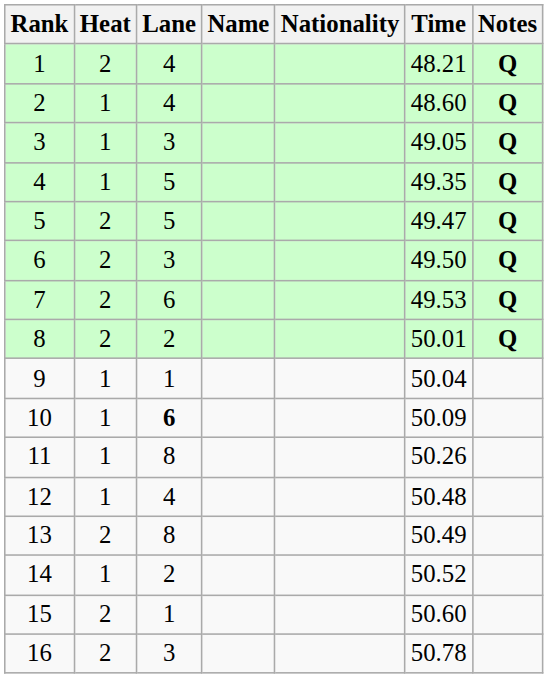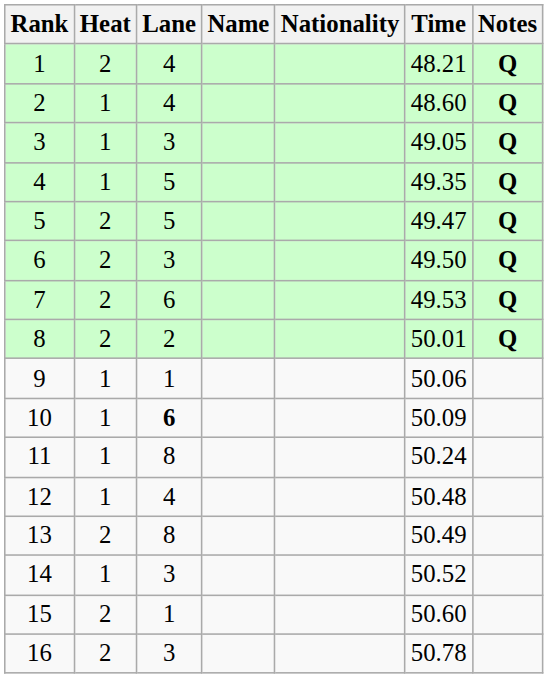9 | Time: 50.04 -> 50.06
11 | Time: 50.26 -> 50.24
14 | Lane: 2 -> 3
